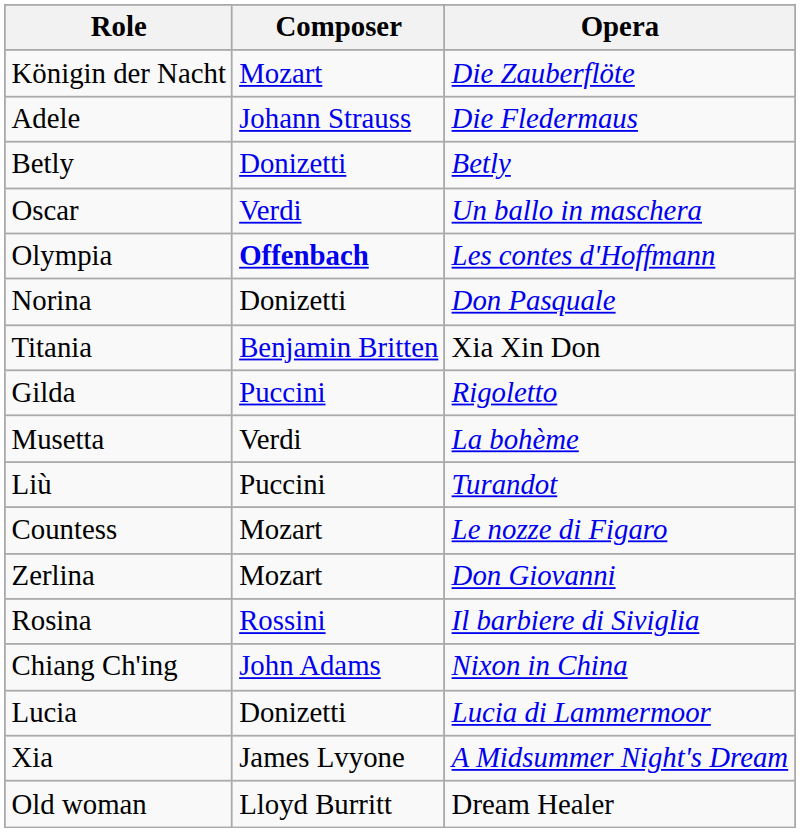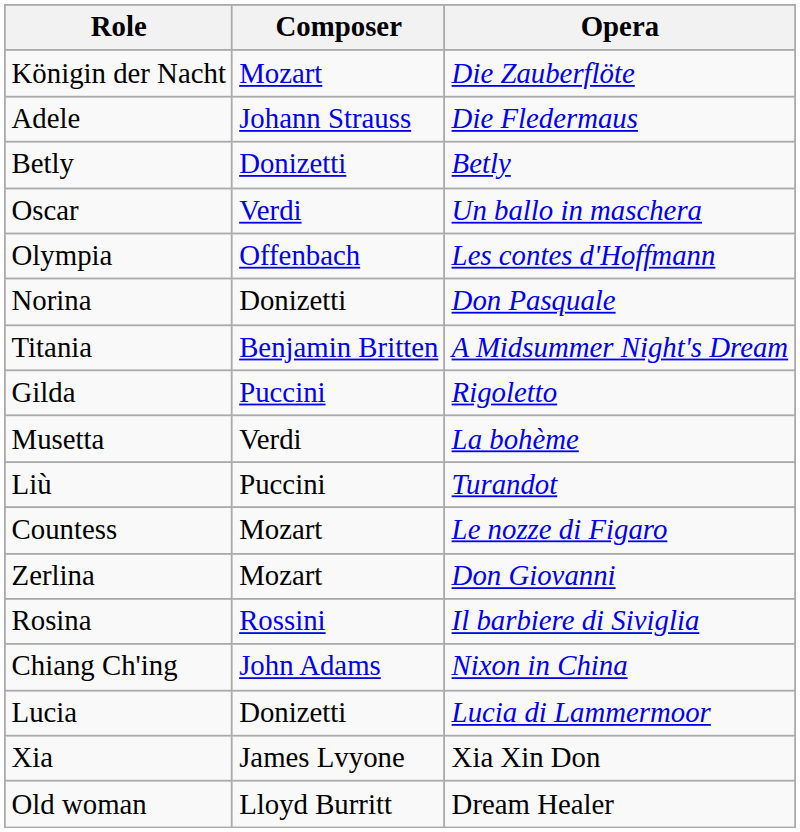Olympia | Composer: bold -> normal
Titania | Opera: Xia Xin Don -> A Midsummer Night's Dream
Xia | Opera: A Midsummer Night's Dream -> Xia Xin Don
